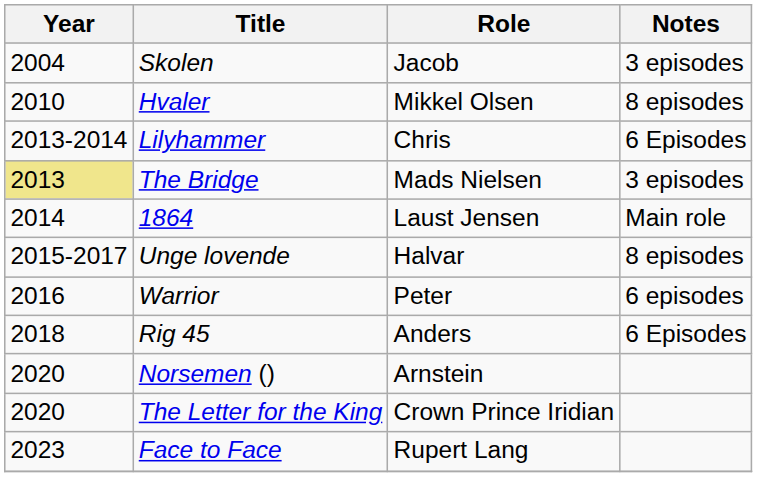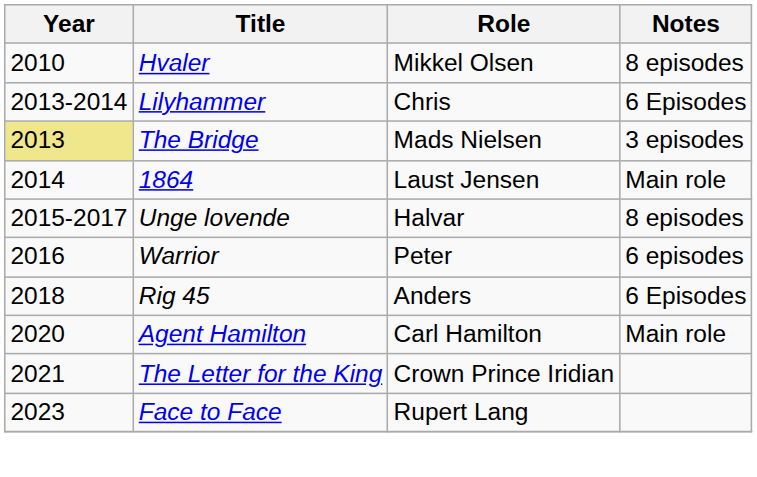- row: 2004 | Skolen | Jacob | 3 episodes
+ row: 2020 | Agent Hamilton | Carl Hamilton | Main role
- row: 2020 | Norsemen () | Arnstein
The Letter for the King | Year: 2020 -> 2021
